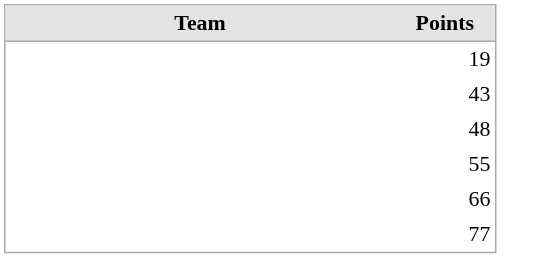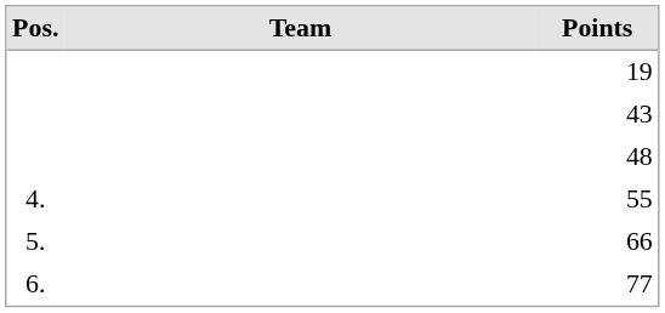+ column: Pos. | 4. | 5. | 6.
